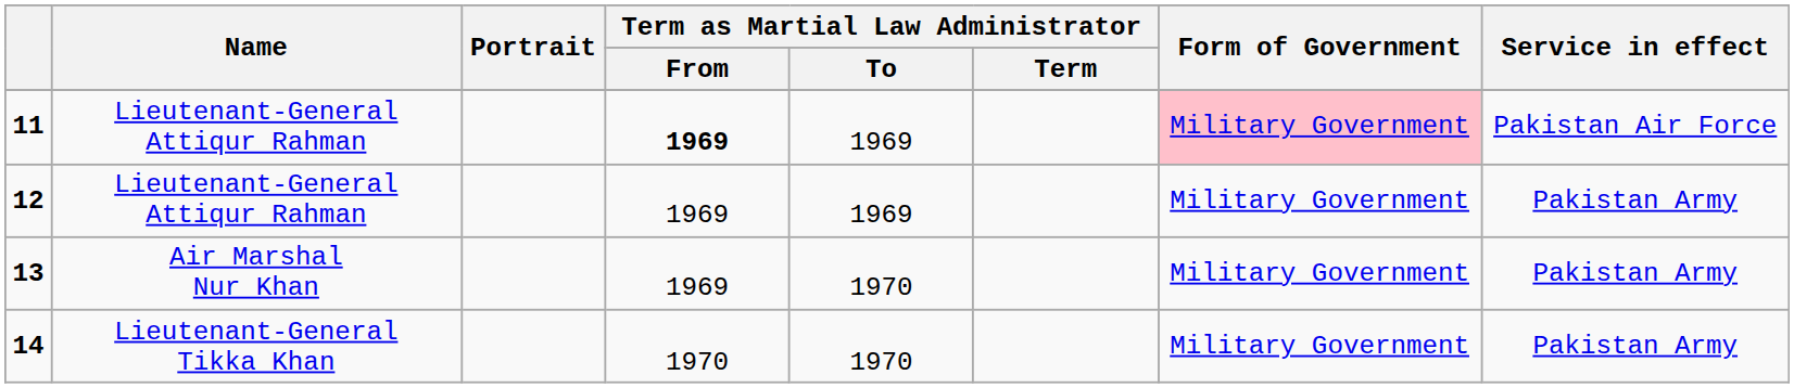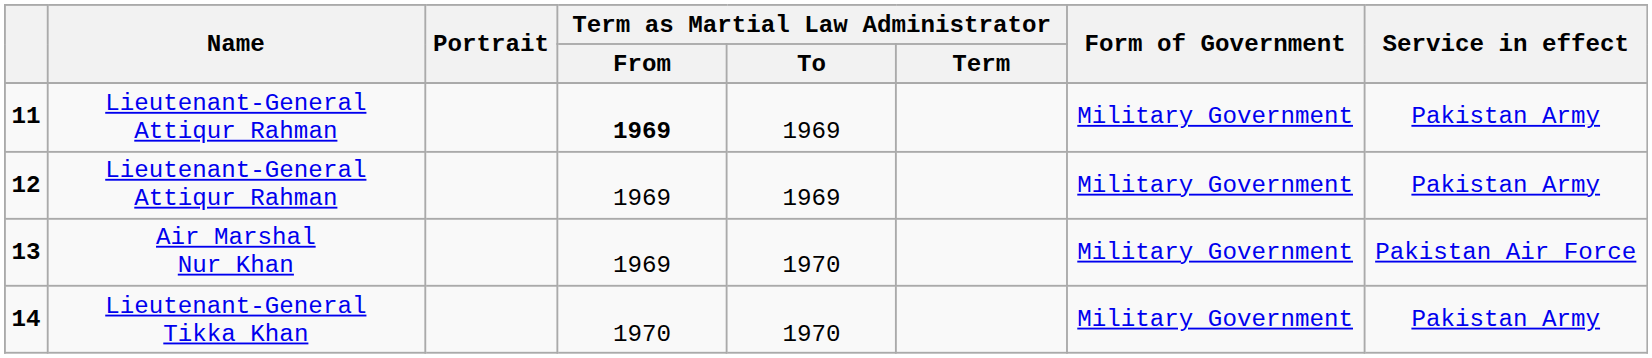11 | Form of Government: pink background -> no background
11 | column 8: Pakistan Air Force -> Pakistan Army
13 | column 8: Pakistan Army -> Pakistan Air Force
